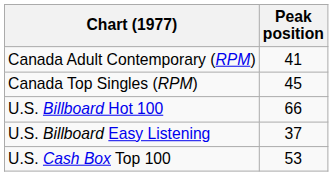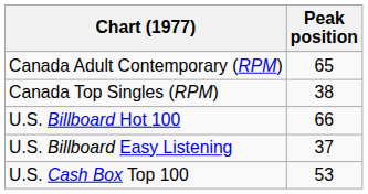Canada Adult Contemporary (RPM) | Peak position: 41 -> 65
Canada Top Singles (RPM) | Peak position: 45 -> 38
